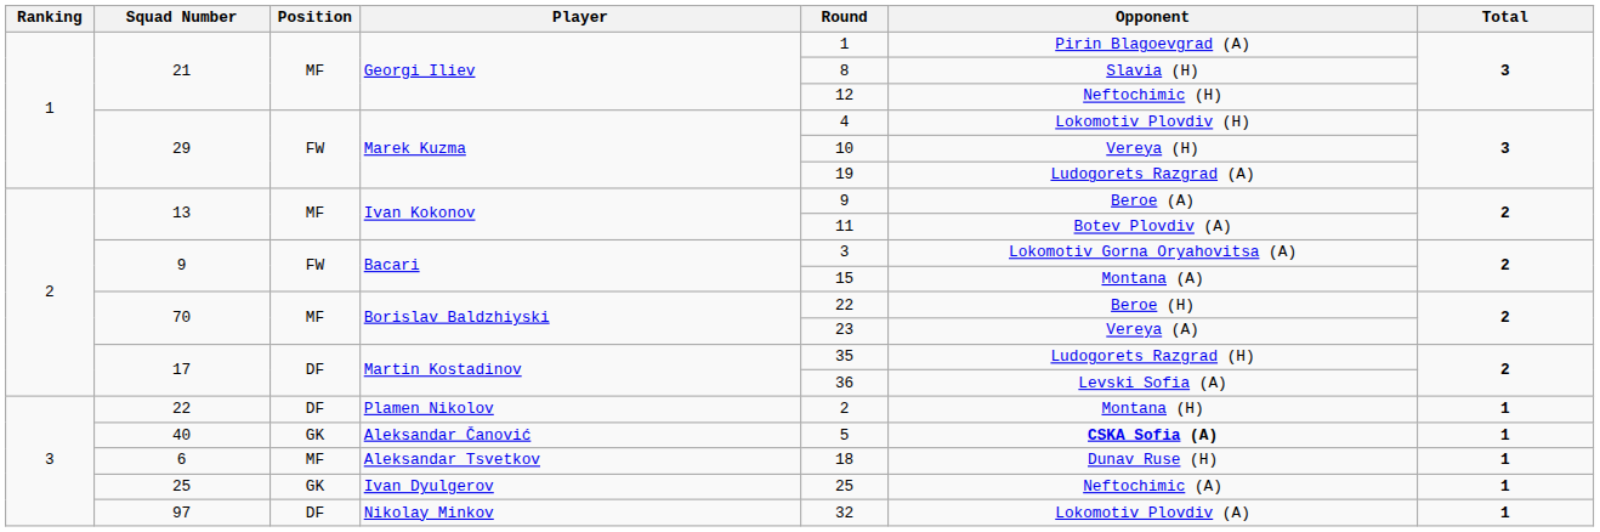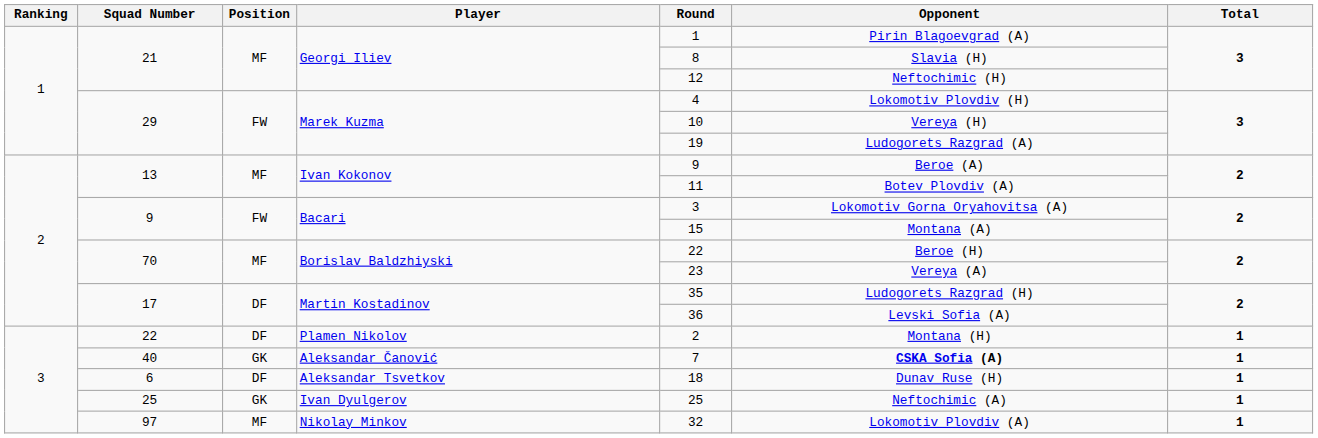40 | Round: 5 -> 7
6 | Position: MF -> DF
97 | Position: DF -> MF
